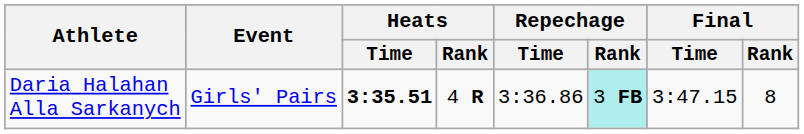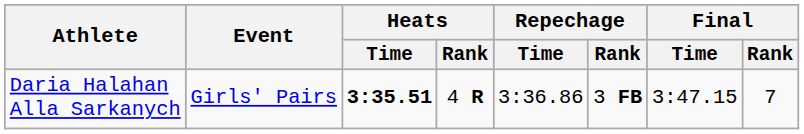Daria Halahan Alla Sarkanych | Repechage / Rank: paleturquoise background -> no background
Daria Halahan Alla Sarkanych | Final / Rank: 8 -> 7
